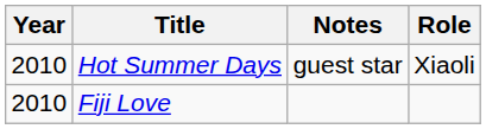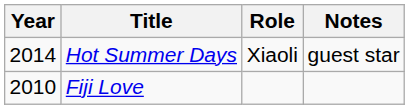columns swapped: Role <-> Notes
Hot Summer Days | Year: 2010 -> 2014
